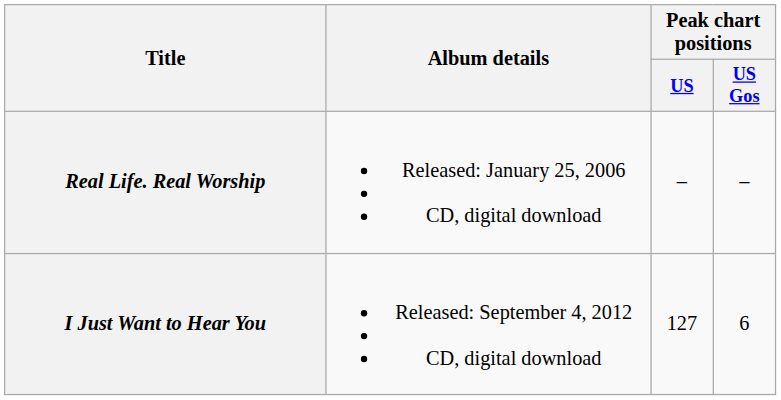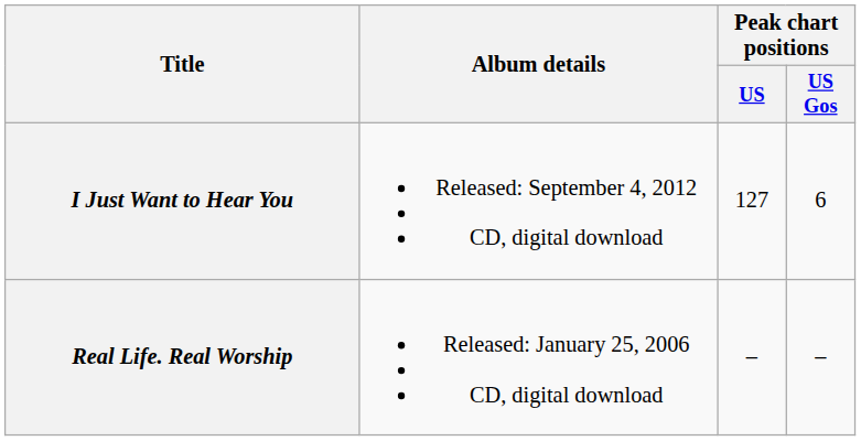rows swapped: Real Life. Real Worship <-> I Just Want to Hear You
